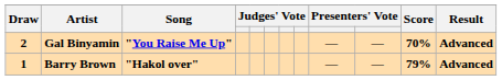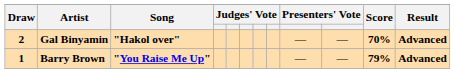Gal Binyamin | Song: "You Raise Me Up" -> "Hakol over"
Barry Brown | Song: "Hakol over" -> "You Raise Me Up"
